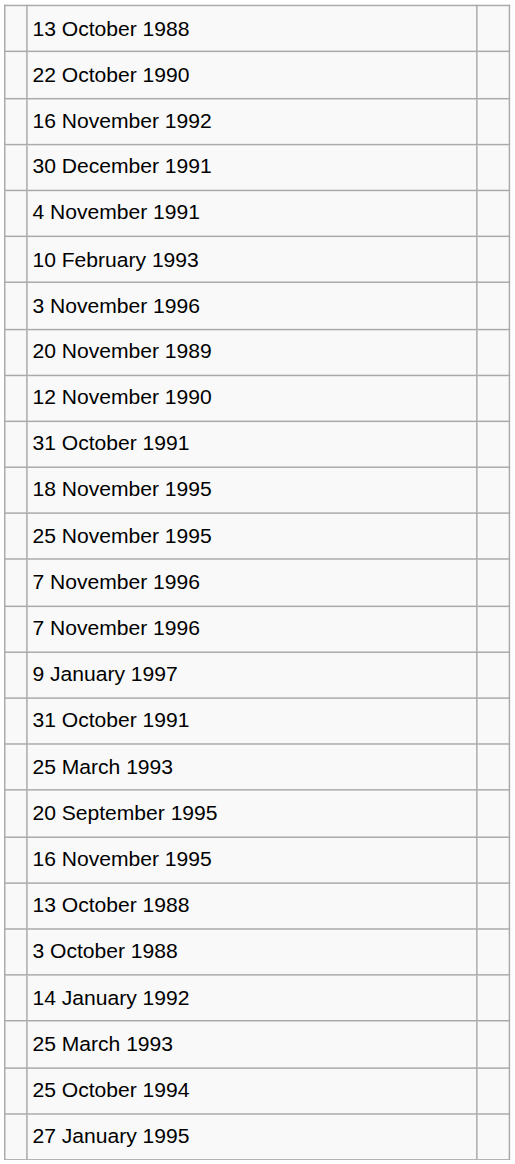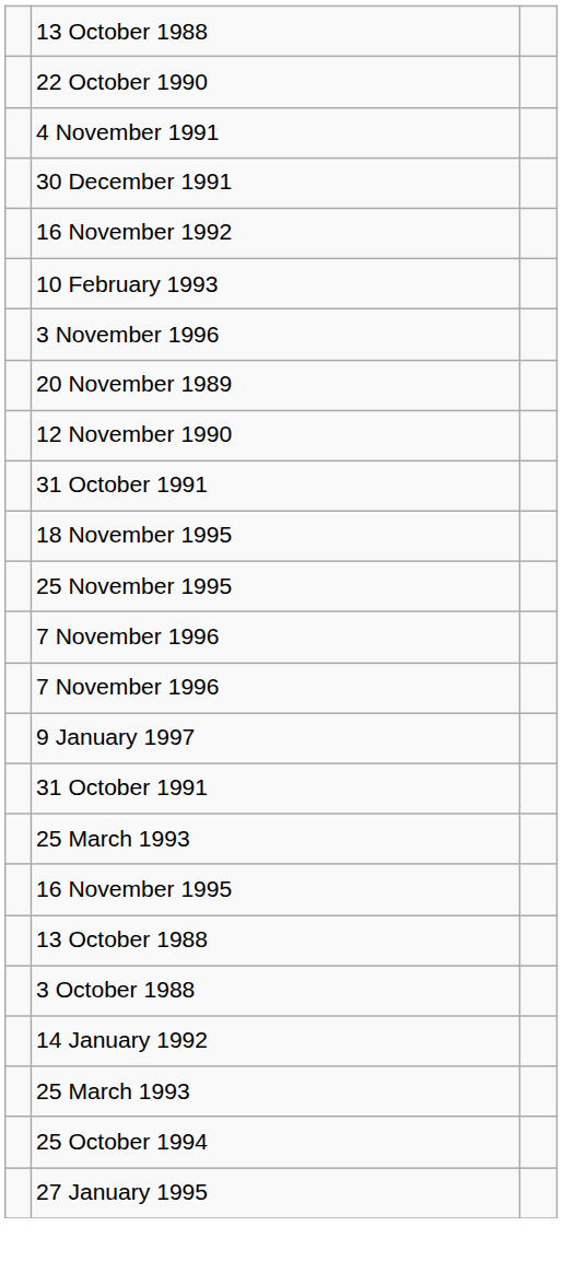rows swapped: 4 November 1991 <-> 16 November 1992
- row: 20 September 1995
